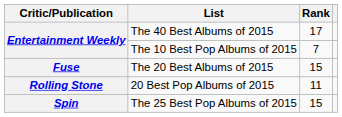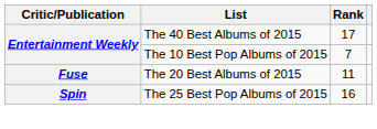The 20 Best Albums of 2015 | Rank: 15 -> 11
- row: Rolling Stone | 20 Best Pop Albums of 2015 | 11
The 25 Best Pop Albums of 2015 | Rank: 15 -> 16
